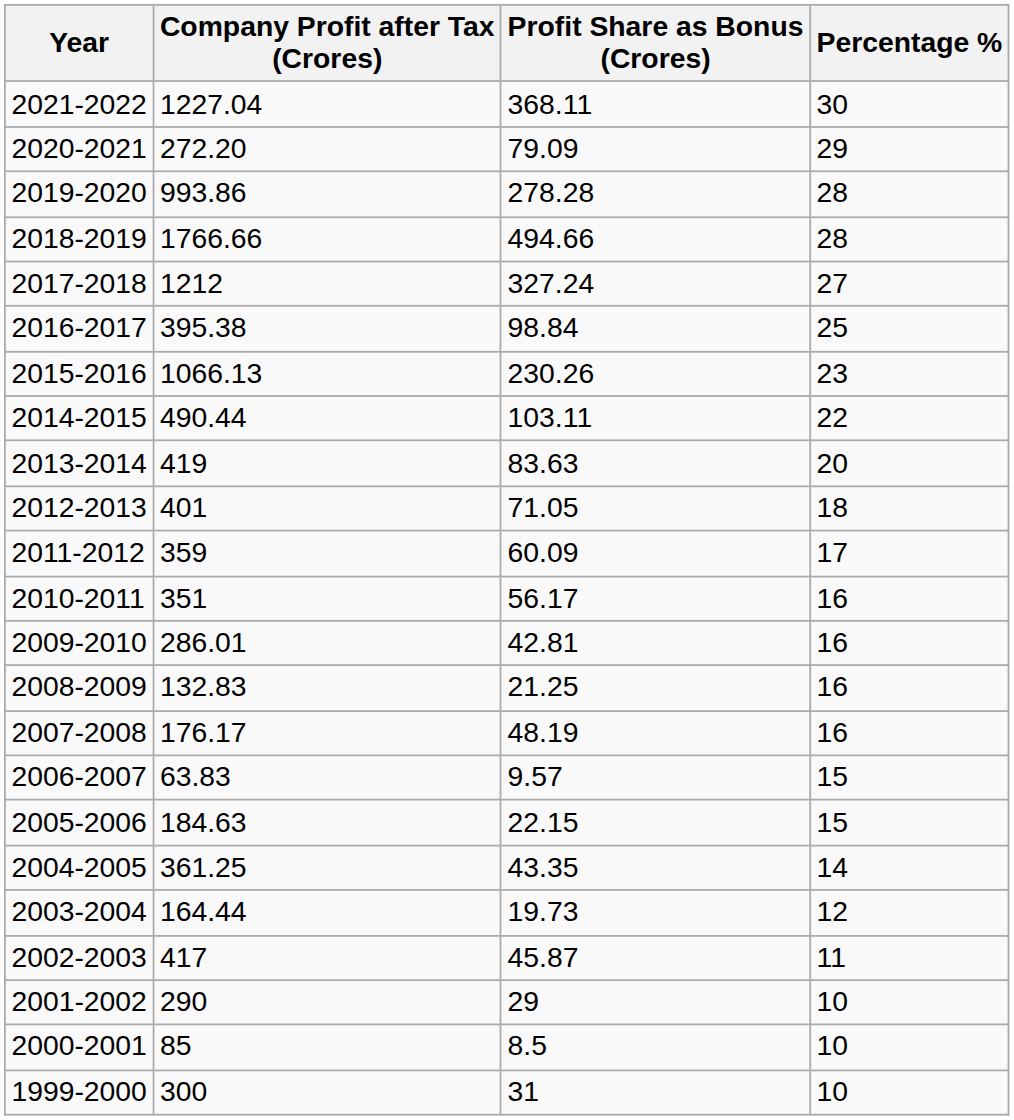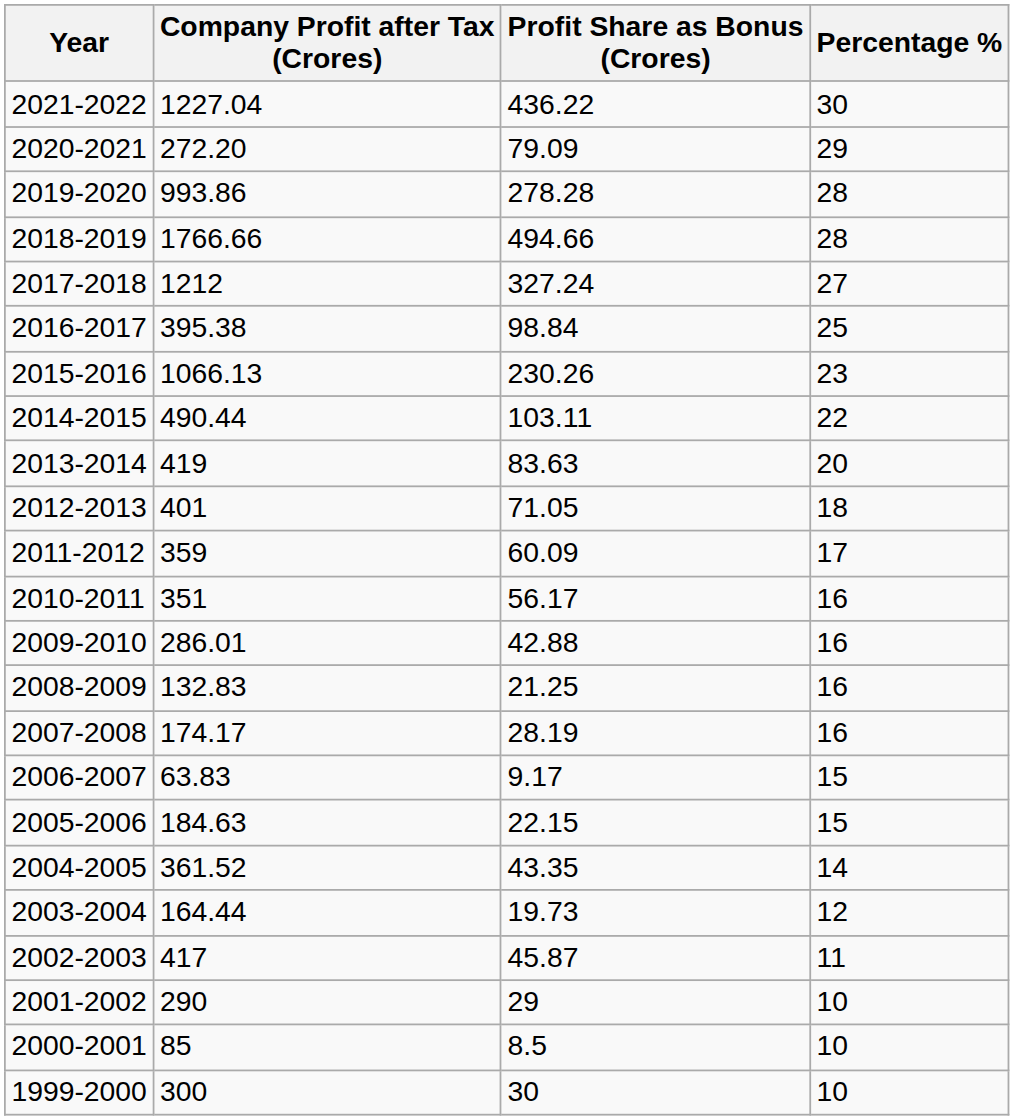2021-2022 | Profit Share as Bonus (Crores): 368.11 -> 436.22
2009-2010 | Profit Share as Bonus (Crores): 42.81 -> 42.88
2007-2008 | Company Profit after Tax (Crores): 176.17 -> 174.17
2007-2008 | Profit Share as Bonus (Crores): 48.19 -> 28.19
2006-2007 | Profit Share as Bonus (Crores): 9.57 -> 9.17
2004-2005 | Company Profit after Tax (Crores): 361.25 -> 361.52
1999-2000 | Profit Share as Bonus (Crores): 31 -> 30
